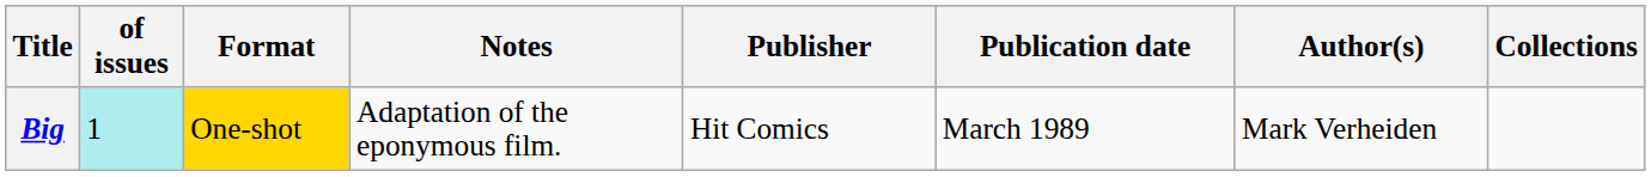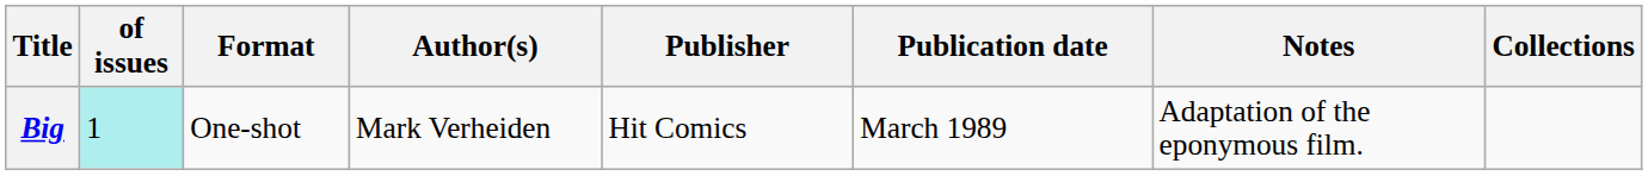columns swapped: Author(s) <-> Notes
Big | Format: gold background -> no background
